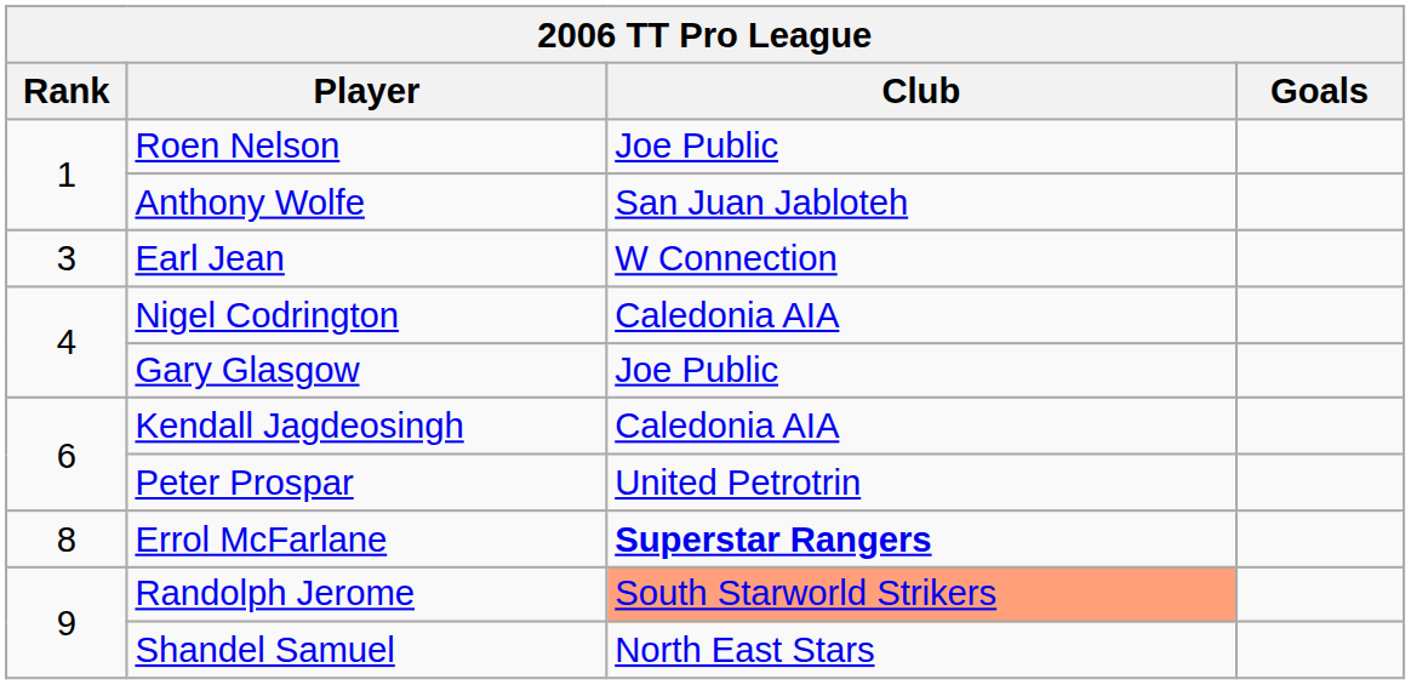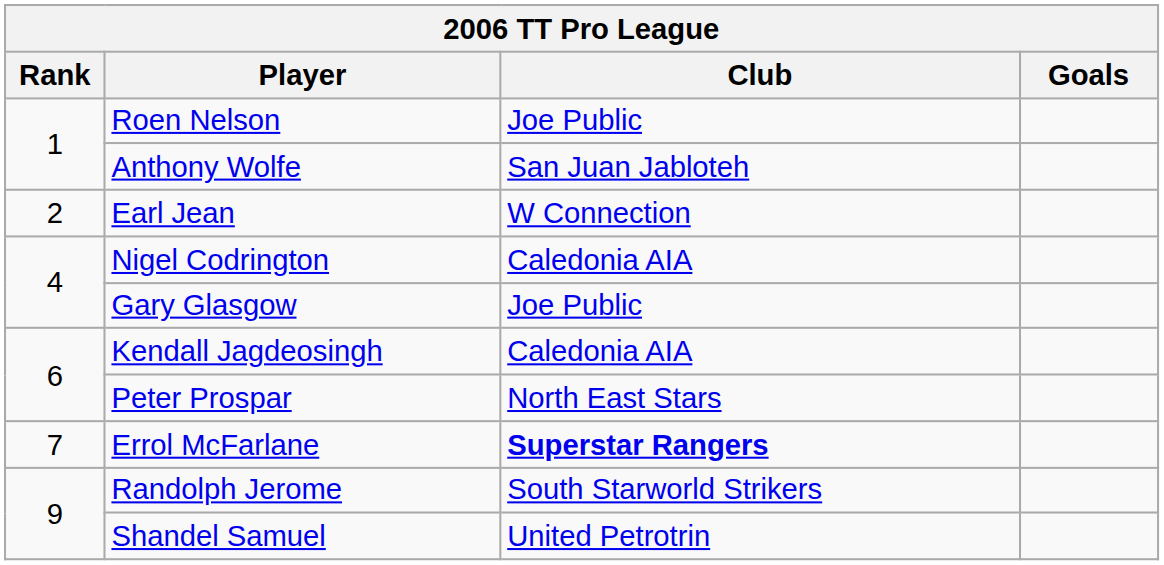Earl Jean | Rank: 3 -> 2
Peter Prospar | Club: United Petrotrin -> North East Stars
Errol McFarlane | Rank: 8 -> 7
Randolph Jerome | Club: lightsalmon background -> no background
Shandel Samuel | Club: North East Stars -> United Petrotrin
